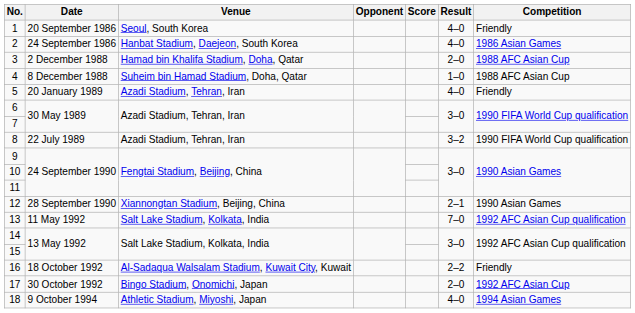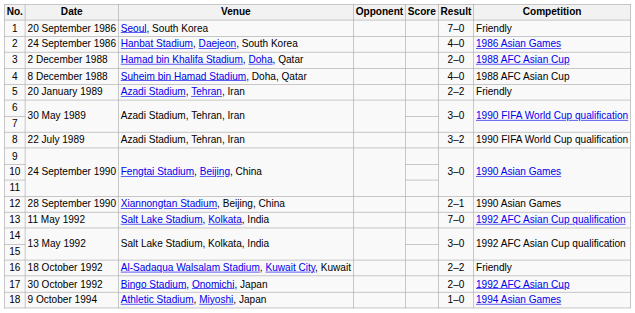1 | Result: 4–0 -> 7–0
4 | Result: 1–0 -> 4–0
5 | Result: 4–0 -> 2–2
18 | Result: 4–0 -> 1–0
